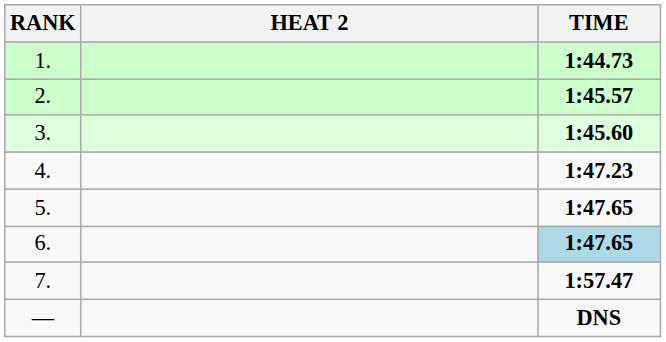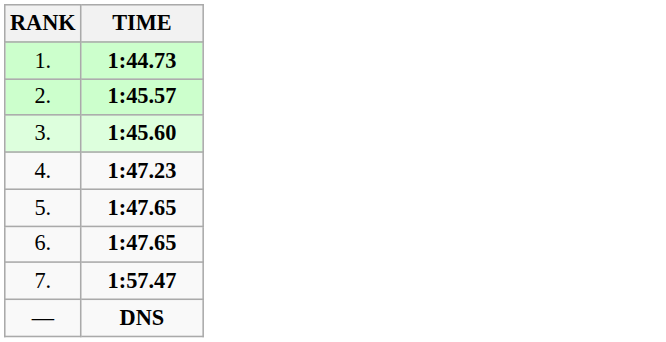- column: HEAT 2
6. | TIME: lightblue background -> no background
